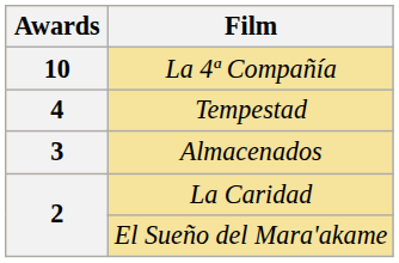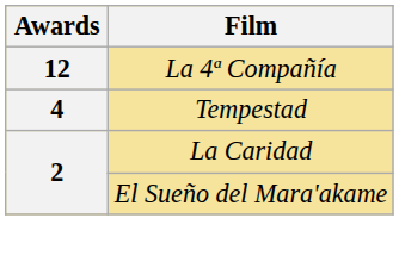La 4ª Compañía | Awards: 10 -> 12
- row: 3 | Almacenados
